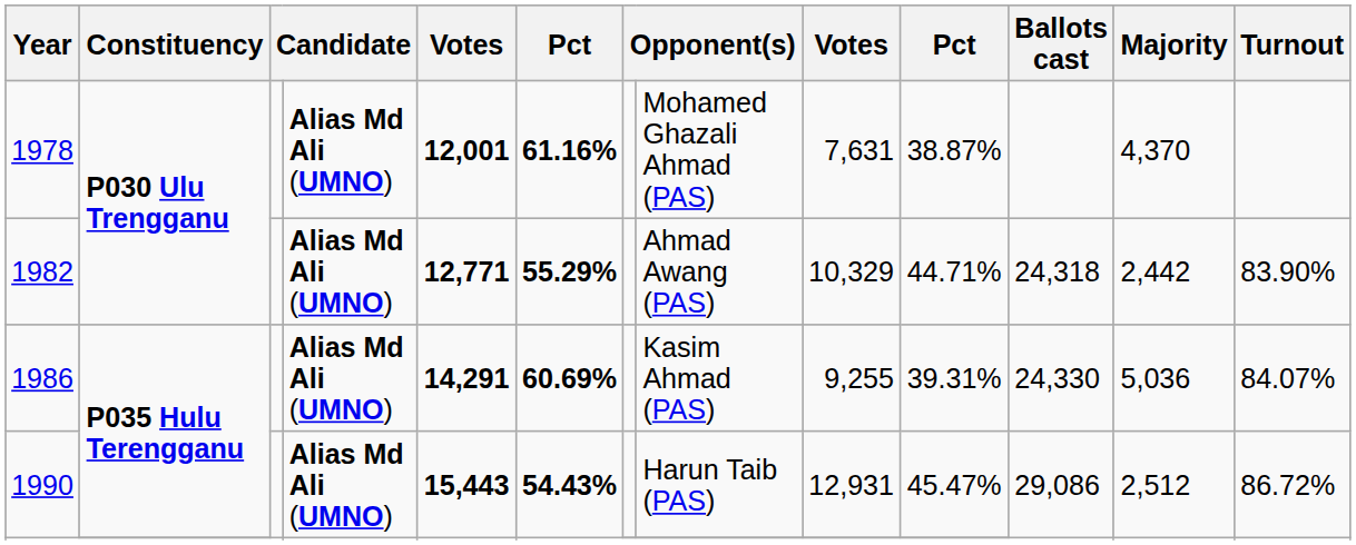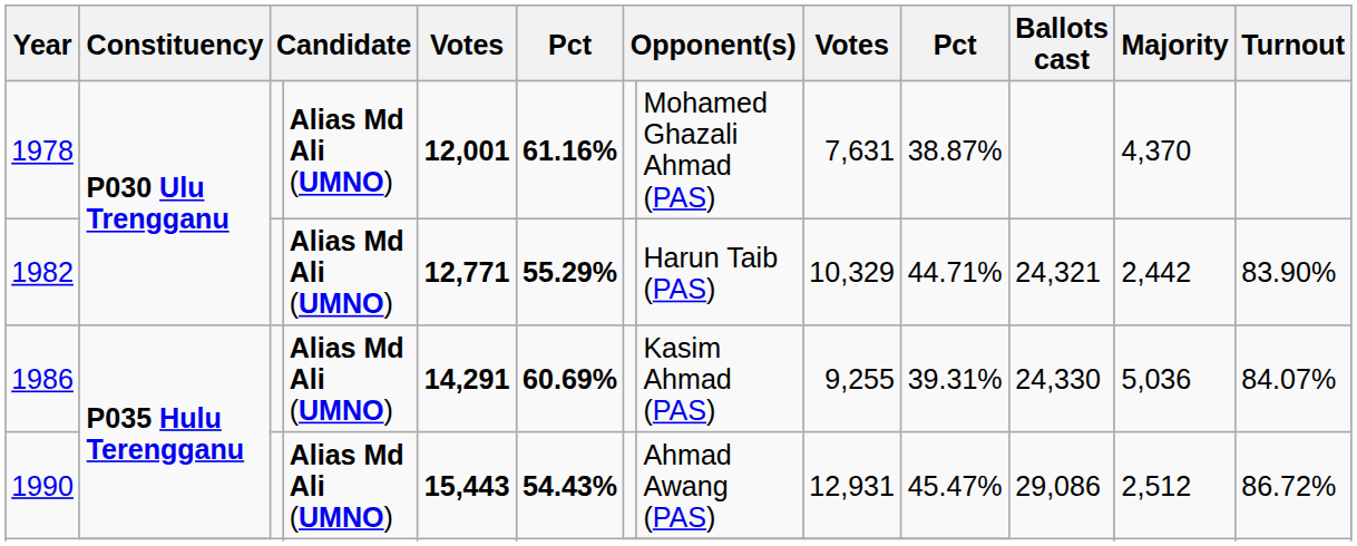1982 | column 8: Ahmad Awang (PAS) -> Harun Taib (PAS)
1982 | Ballots cast: 24,318 -> 24,321
1990 / P035 Hulu Terengganu | column 8: Harun Taib (PAS) -> Ahmad Awang (PAS)
